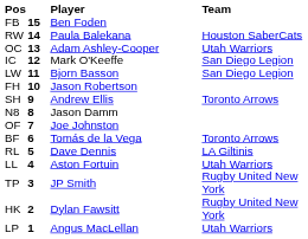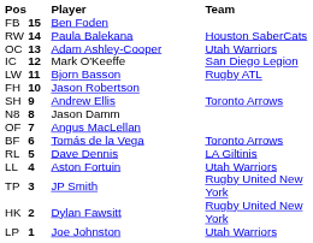LW | Team: San Diego Legion -> Rugby ATL
OF | Player: Joe Johnston -> Angus MacLellan
LP | Player: Angus MacLellan -> Joe Johnston
